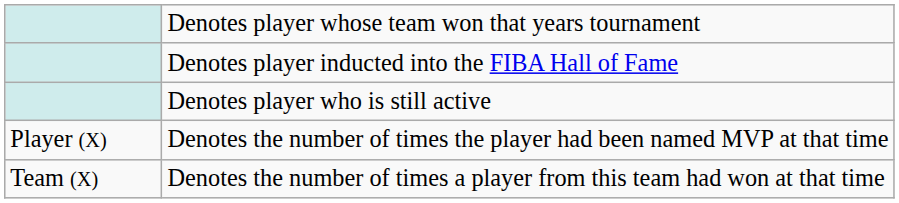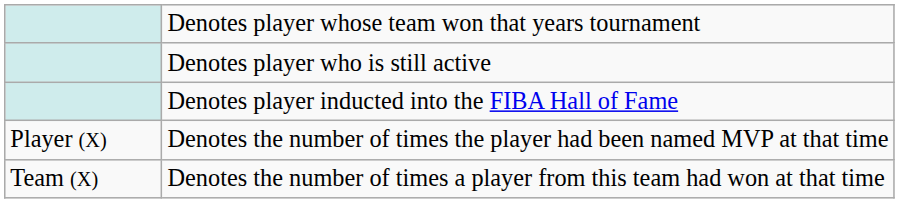rows swapped: Denotes player inducted into the FIBA Hall of Fame <-> Denotes player who is still active
